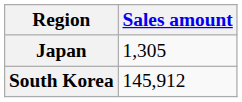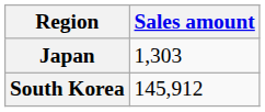Japan | Sales amount: 1,305 -> 1,303
